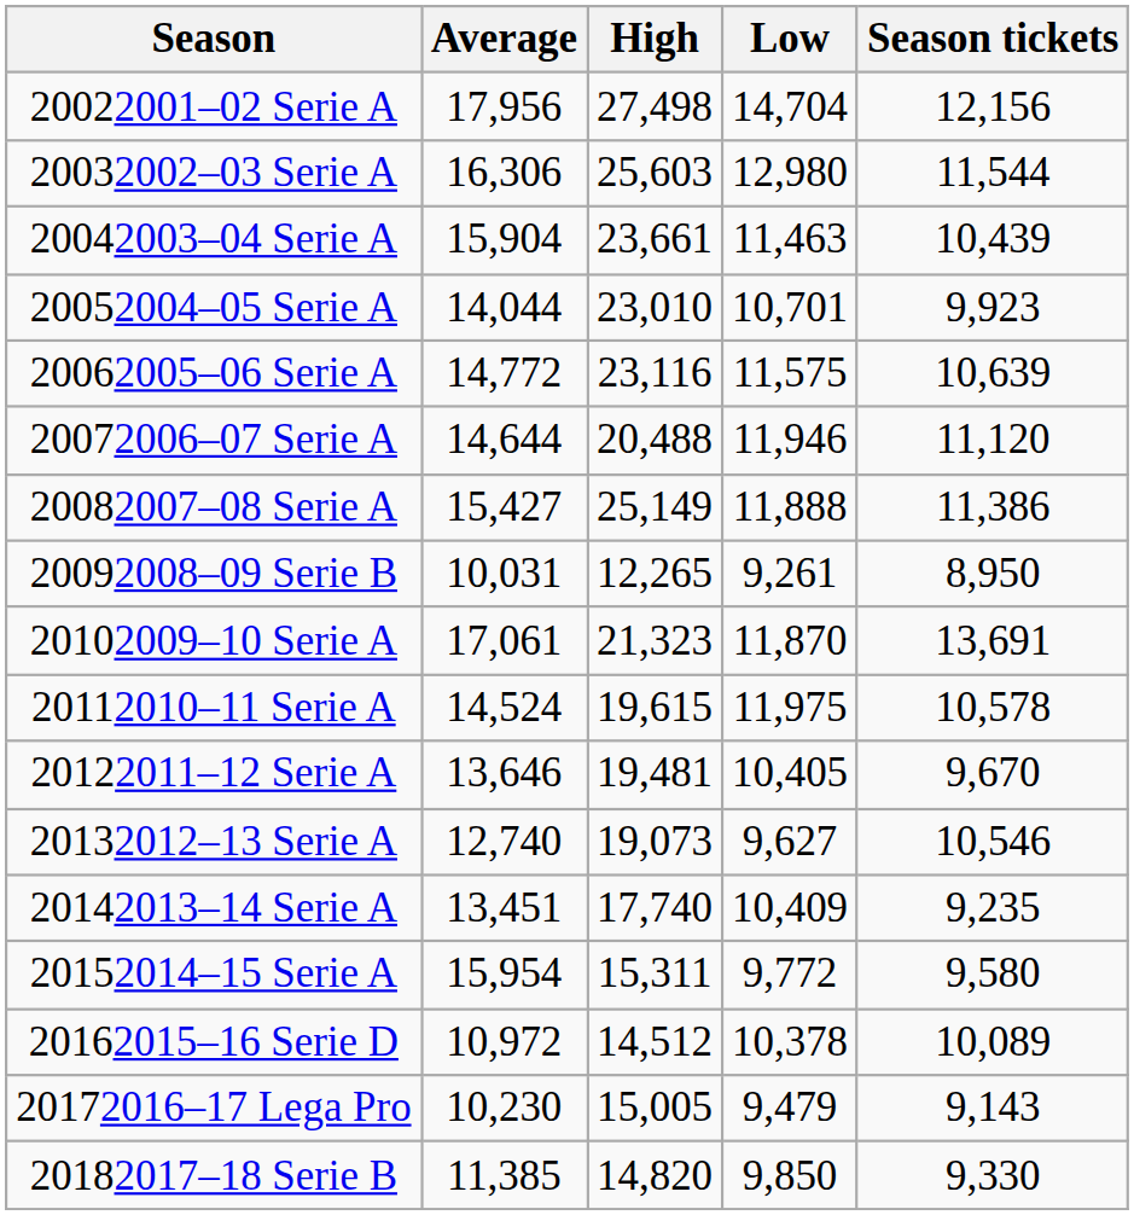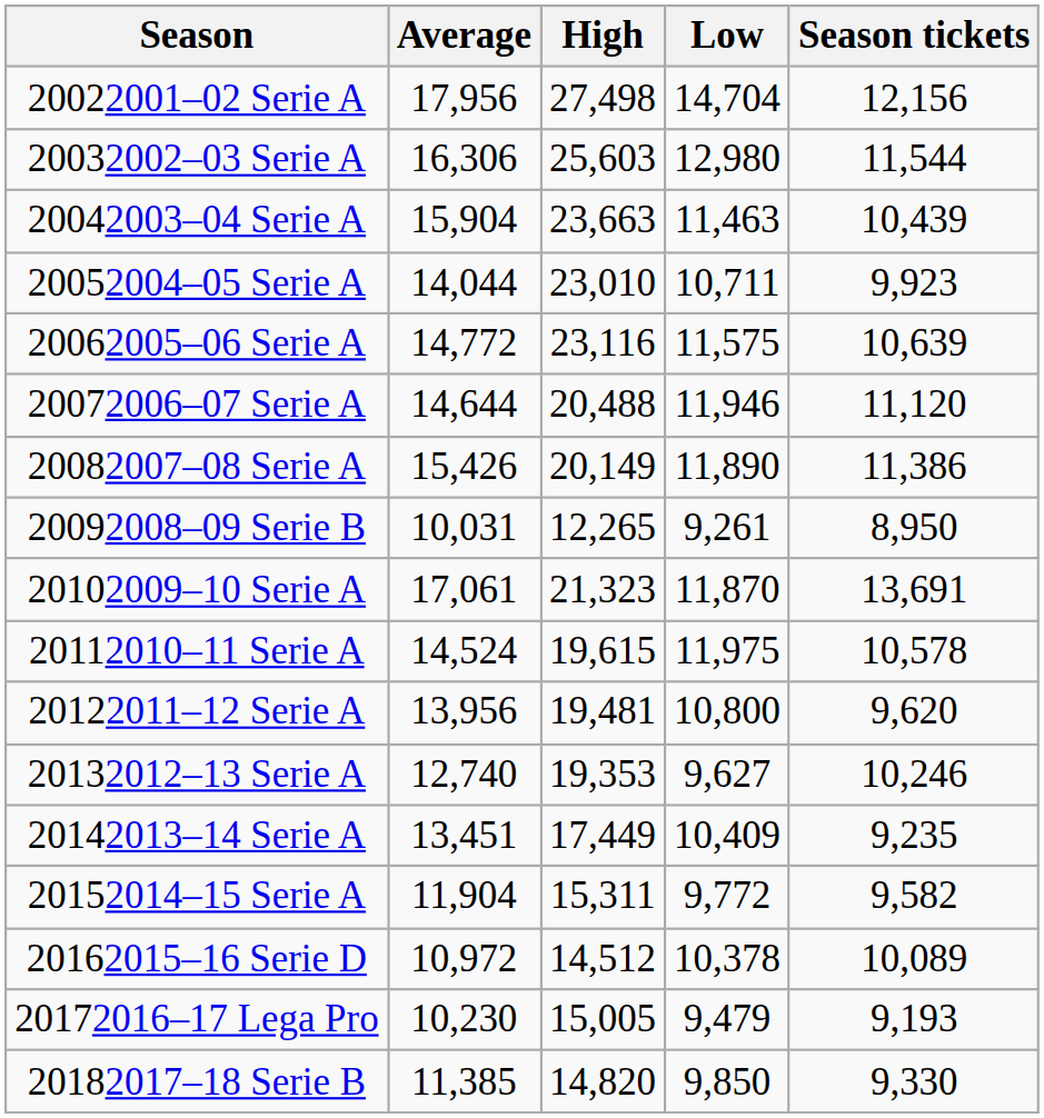20042003–04 Serie A | High: 23,661 -> 23,663
20052004–05 Serie A | Low: 10,701 -> 10,711
20082007–08 Serie A | Average: 15,427 -> 15,426
20082007–08 Serie A | High: 25,149 -> 20,149
20082007–08 Serie A | Low: 11,888 -> 11,890
20122011–12 Serie A | Average: 13,646 -> 13,956
20122011–12 Serie A | Low: 10,405 -> 10,800
20122011–12 Serie A | Season tickets: 9,670 -> 9,620
20132012–13 Serie A | High: 19,073 -> 19,353
20132012–13 Serie A | Season tickets: 10,546 -> 10,246
20142013–14 Serie A | High: 17,740 -> 17,449
20152014–15 Serie A | Average: 15,954 -> 11,904
20152014–15 Serie A | Season tickets: 9,580 -> 9,582
20172016–17 Lega Pro | Season tickets: 9,143 -> 9,193
